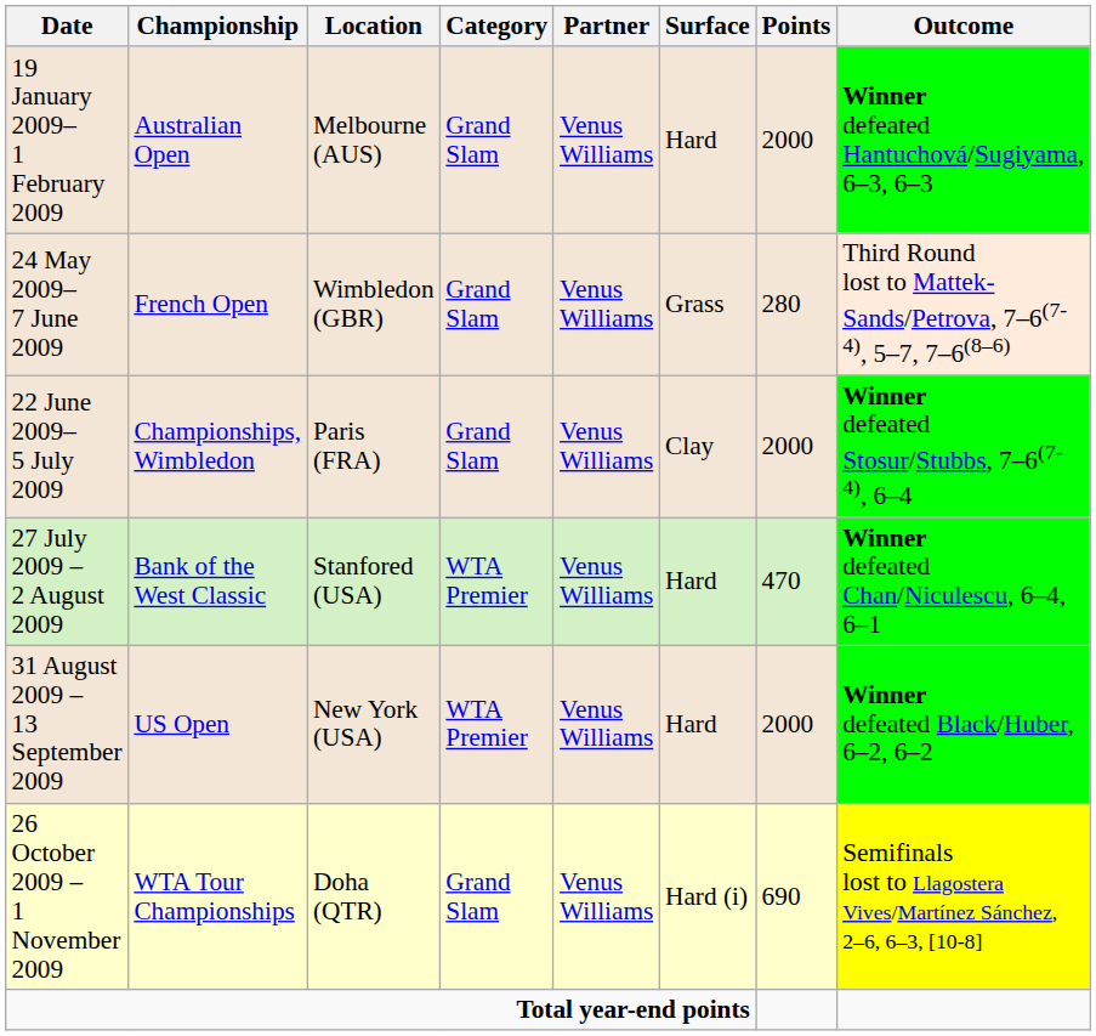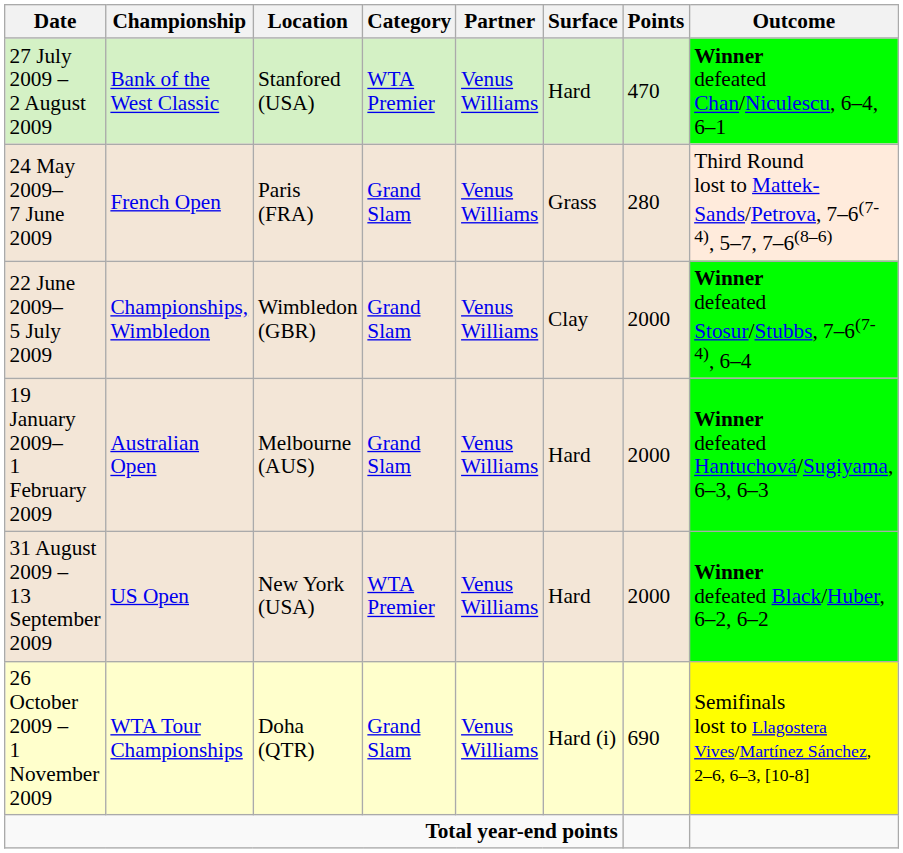rows swapped: 19 January 2009– 1 February 2009 <-> 27 July 2009 – 2 August 2009
24 May 2009– 7 June 2009 | Location: Wimbledon (GBR) -> Paris (FRA)
22 June 2009– 5 July 2009 | Location: Paris (FRA) -> Wimbledon (GBR)
